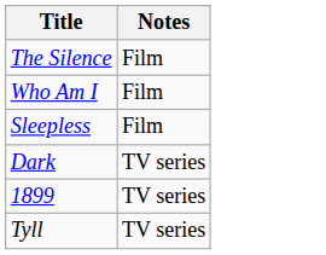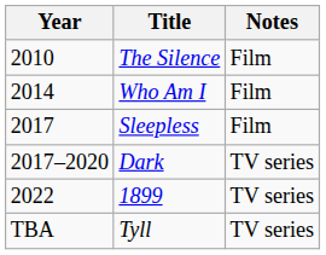+ column: Year | 2010 | 2014 | 2017 | 2017–2020 | 2022 | TBA
